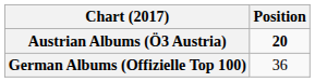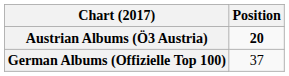German Albums (Offizielle Top 100) | Position: 36 -> 37
